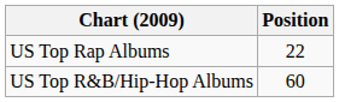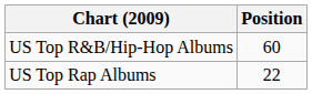rows swapped: US Top R&B/Hip-Hop Albums <-> US Top Rap Albums
